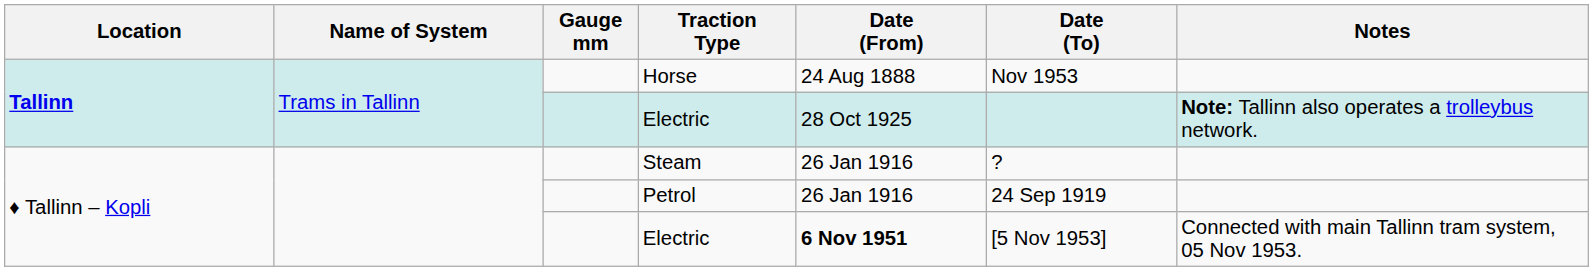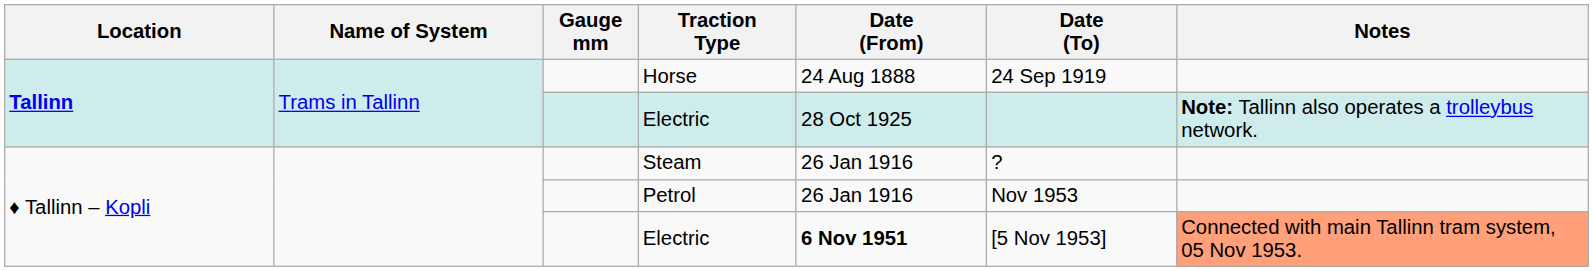Horse | Date (To): Nov 1953 -> 24 Sep 1919
Petrol | Date (To): 24 Sep 1919 -> Nov 1953
♦ Tallinn – Kopli / Electric | Notes: no background -> lightsalmon background
